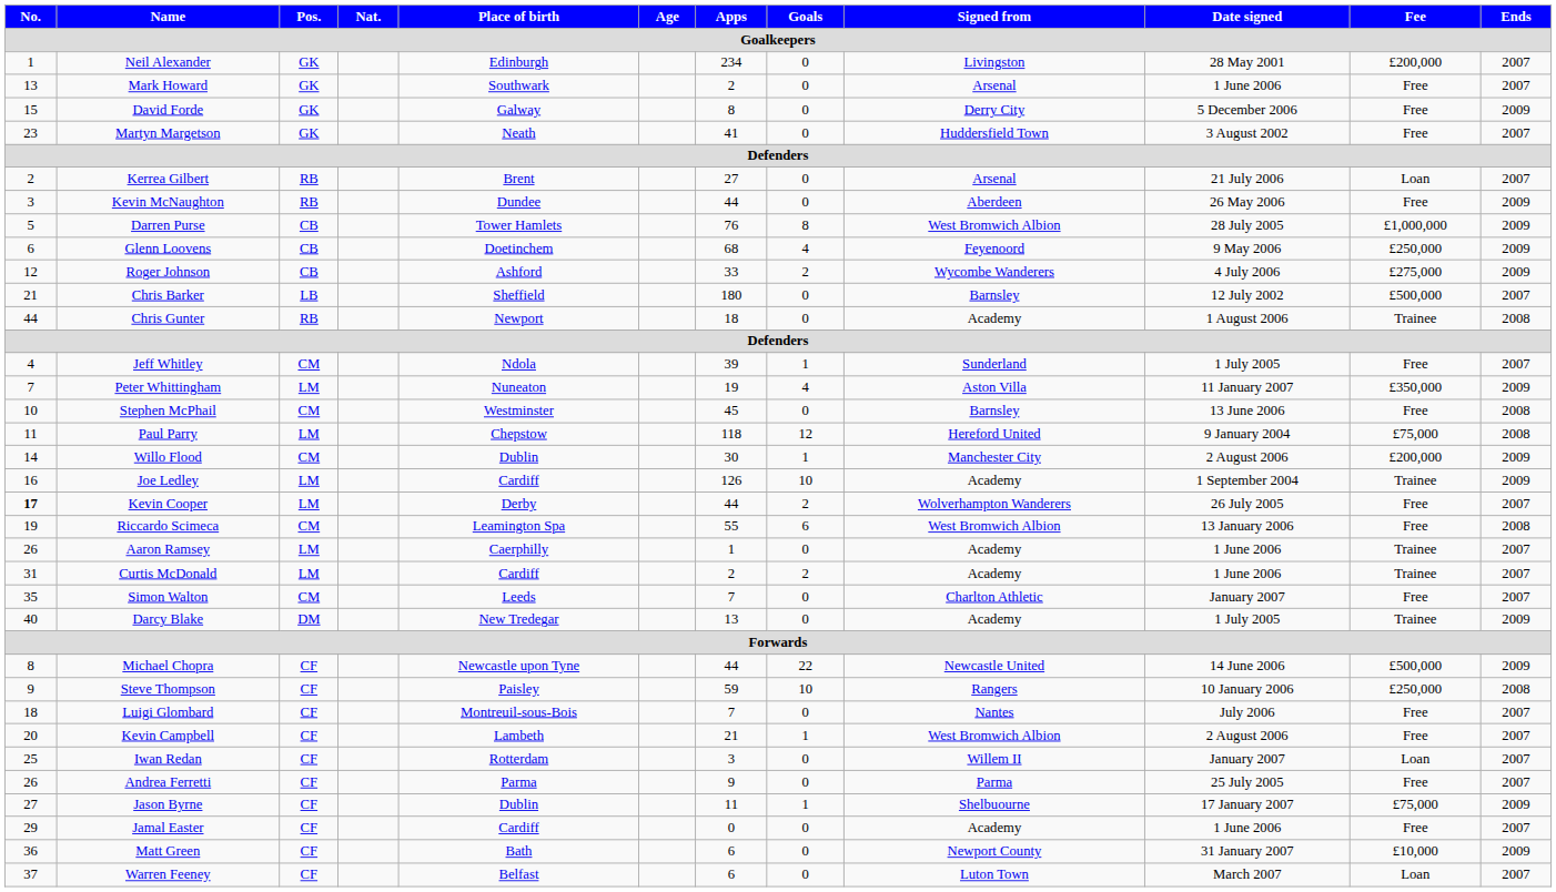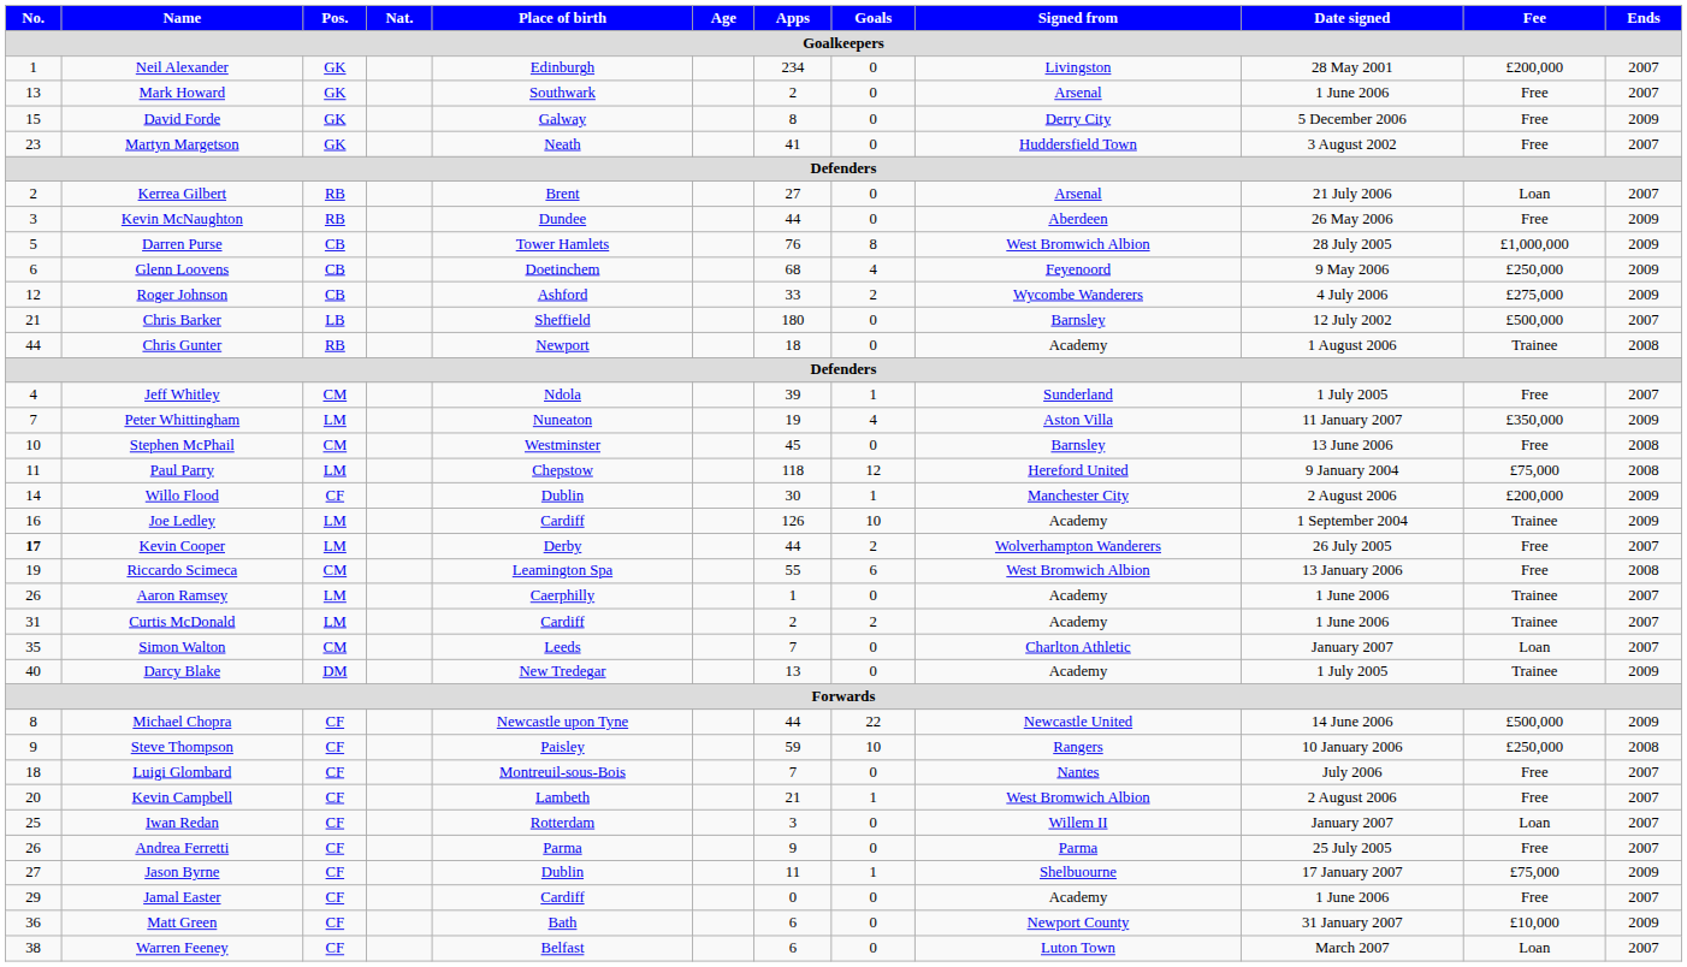Willo Flood | Pos.: CM -> CF
Simon Walton | Fee: Free -> Loan
Warren Feeney | No.: 37 -> 38
